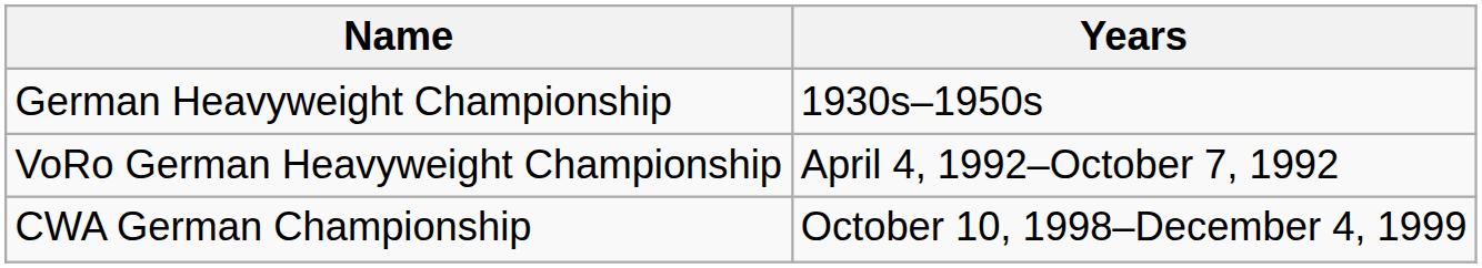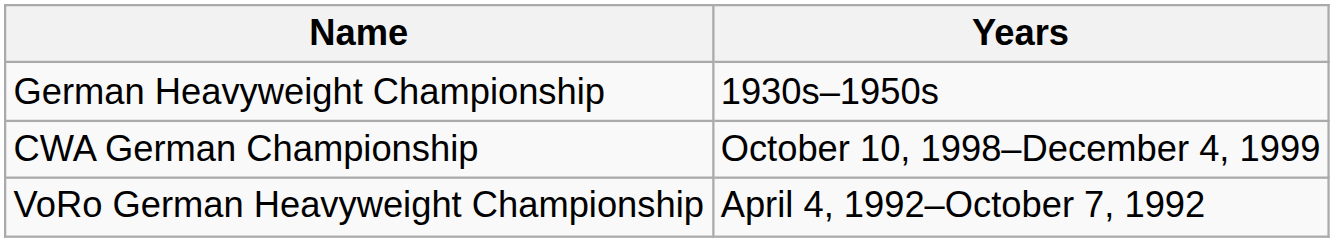rows swapped: VoRo German Heavyweight Championship <-> CWA German Championship
